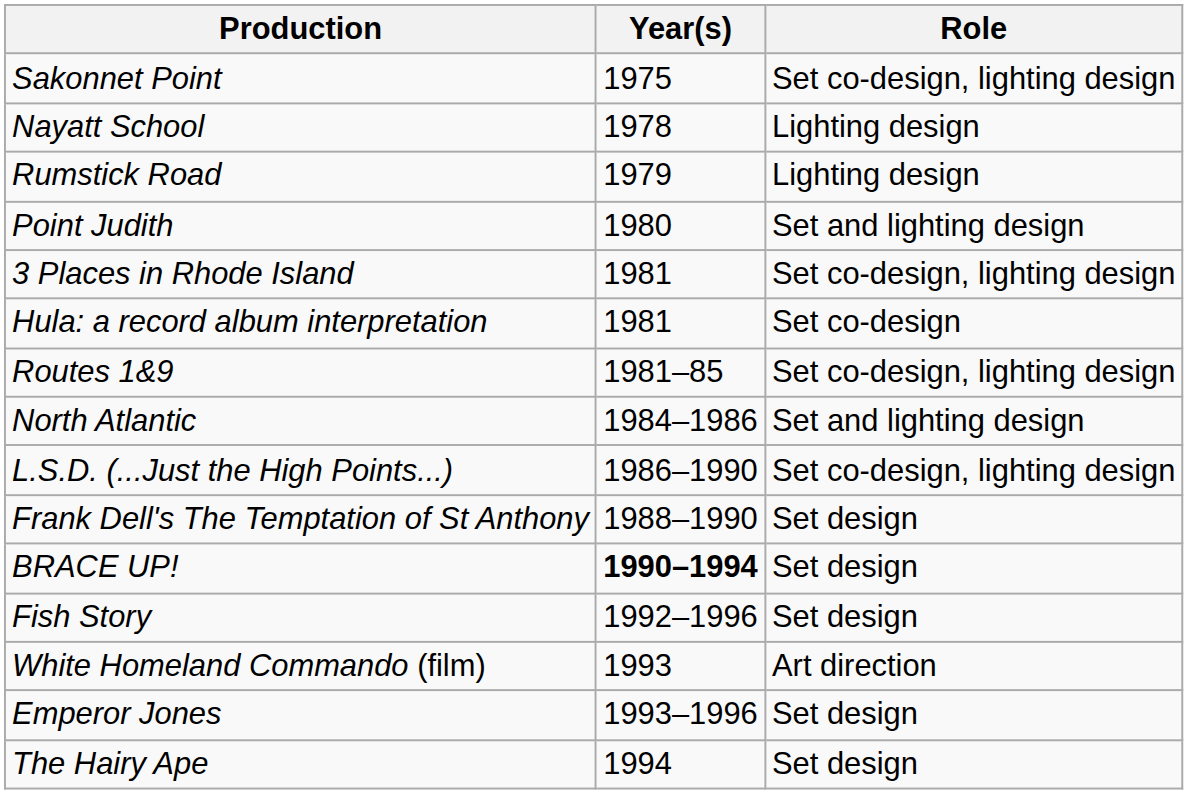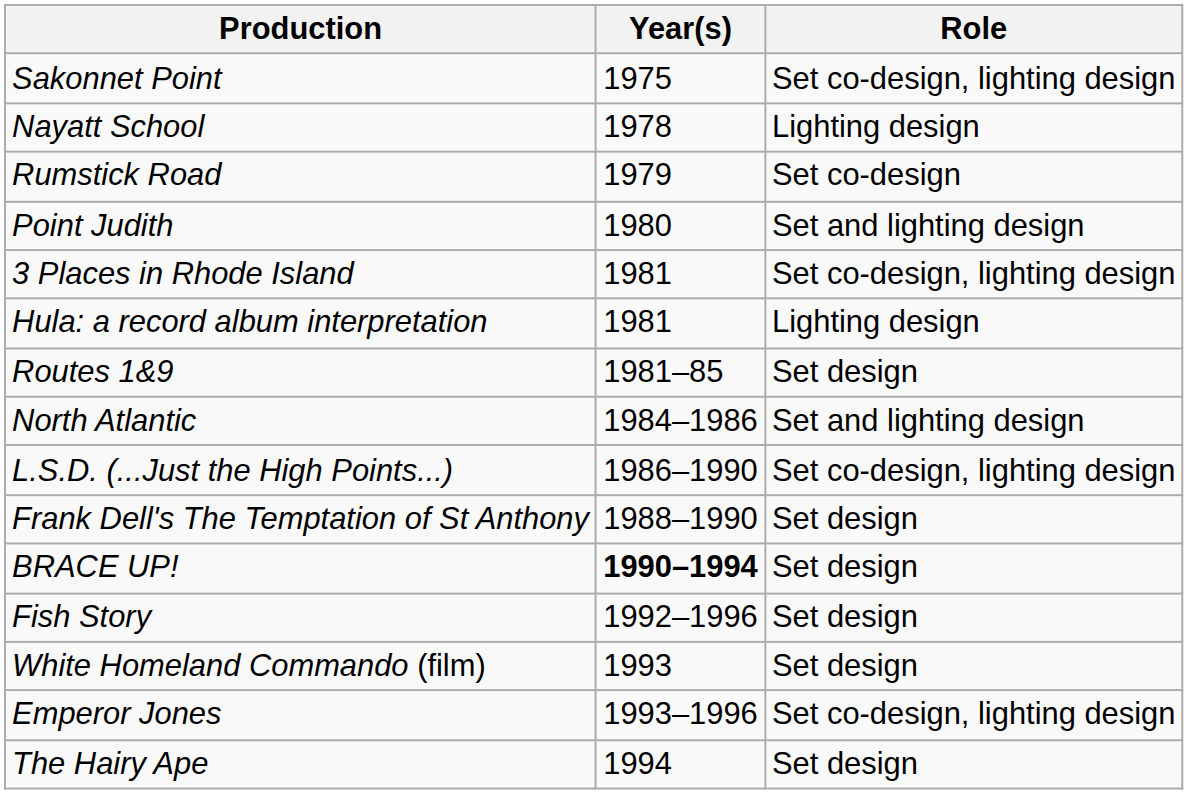Rumstick Road | Role: Lighting design -> Set co-design
Hula: a record album interpretation | Role: Set co-design -> Lighting design
Routes 1&9 | Role: Set co-design, lighting design -> Set design
White Homeland Commando (film) | Role: Art direction -> Set design
Emperor Jones | Role: Set design -> Set co-design, lighting design
